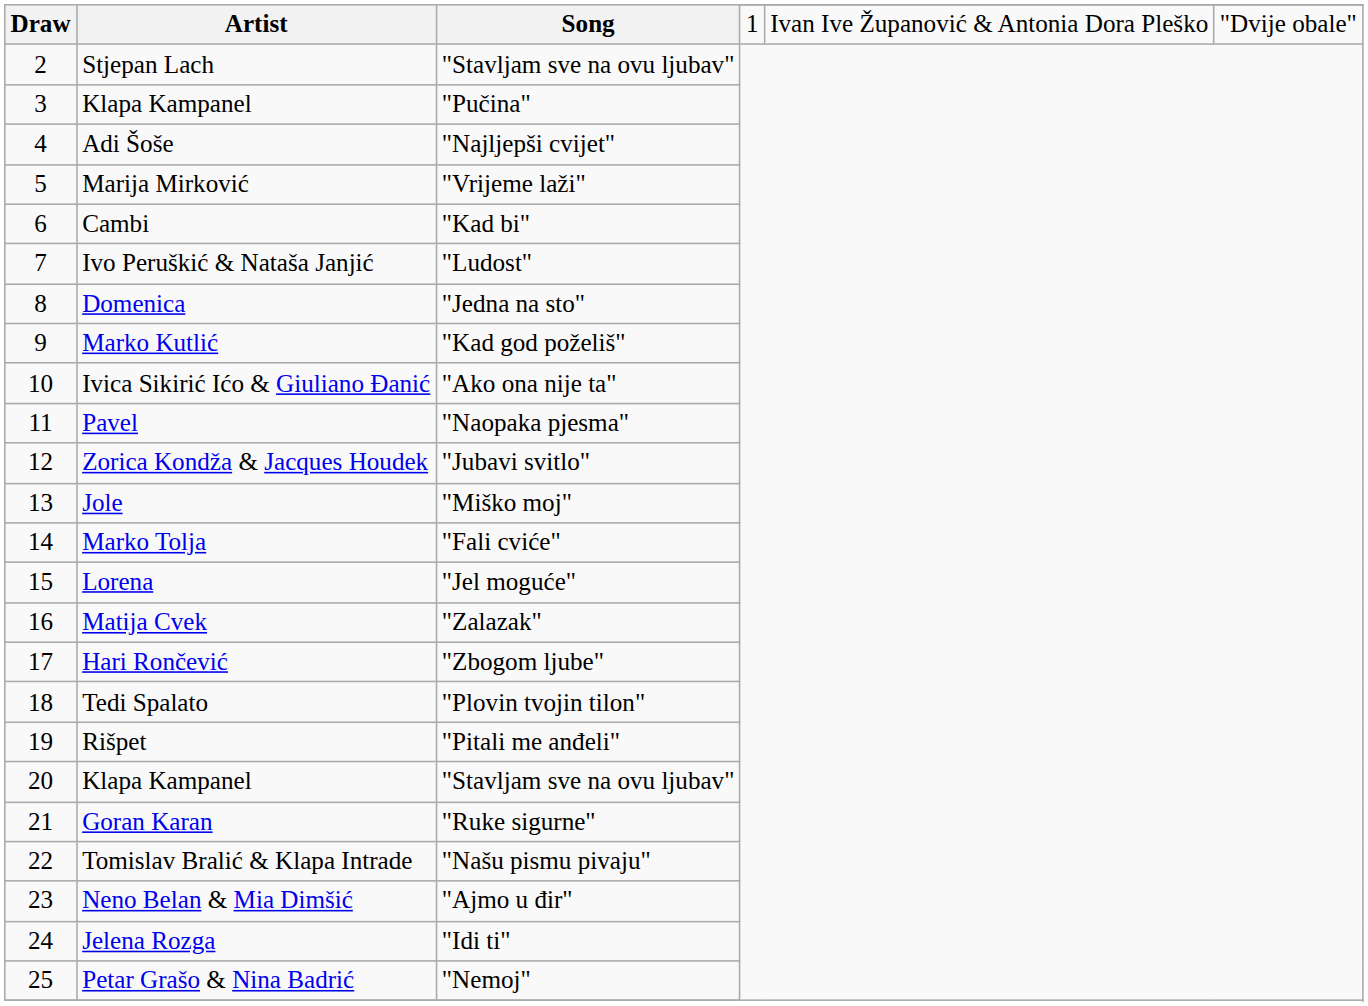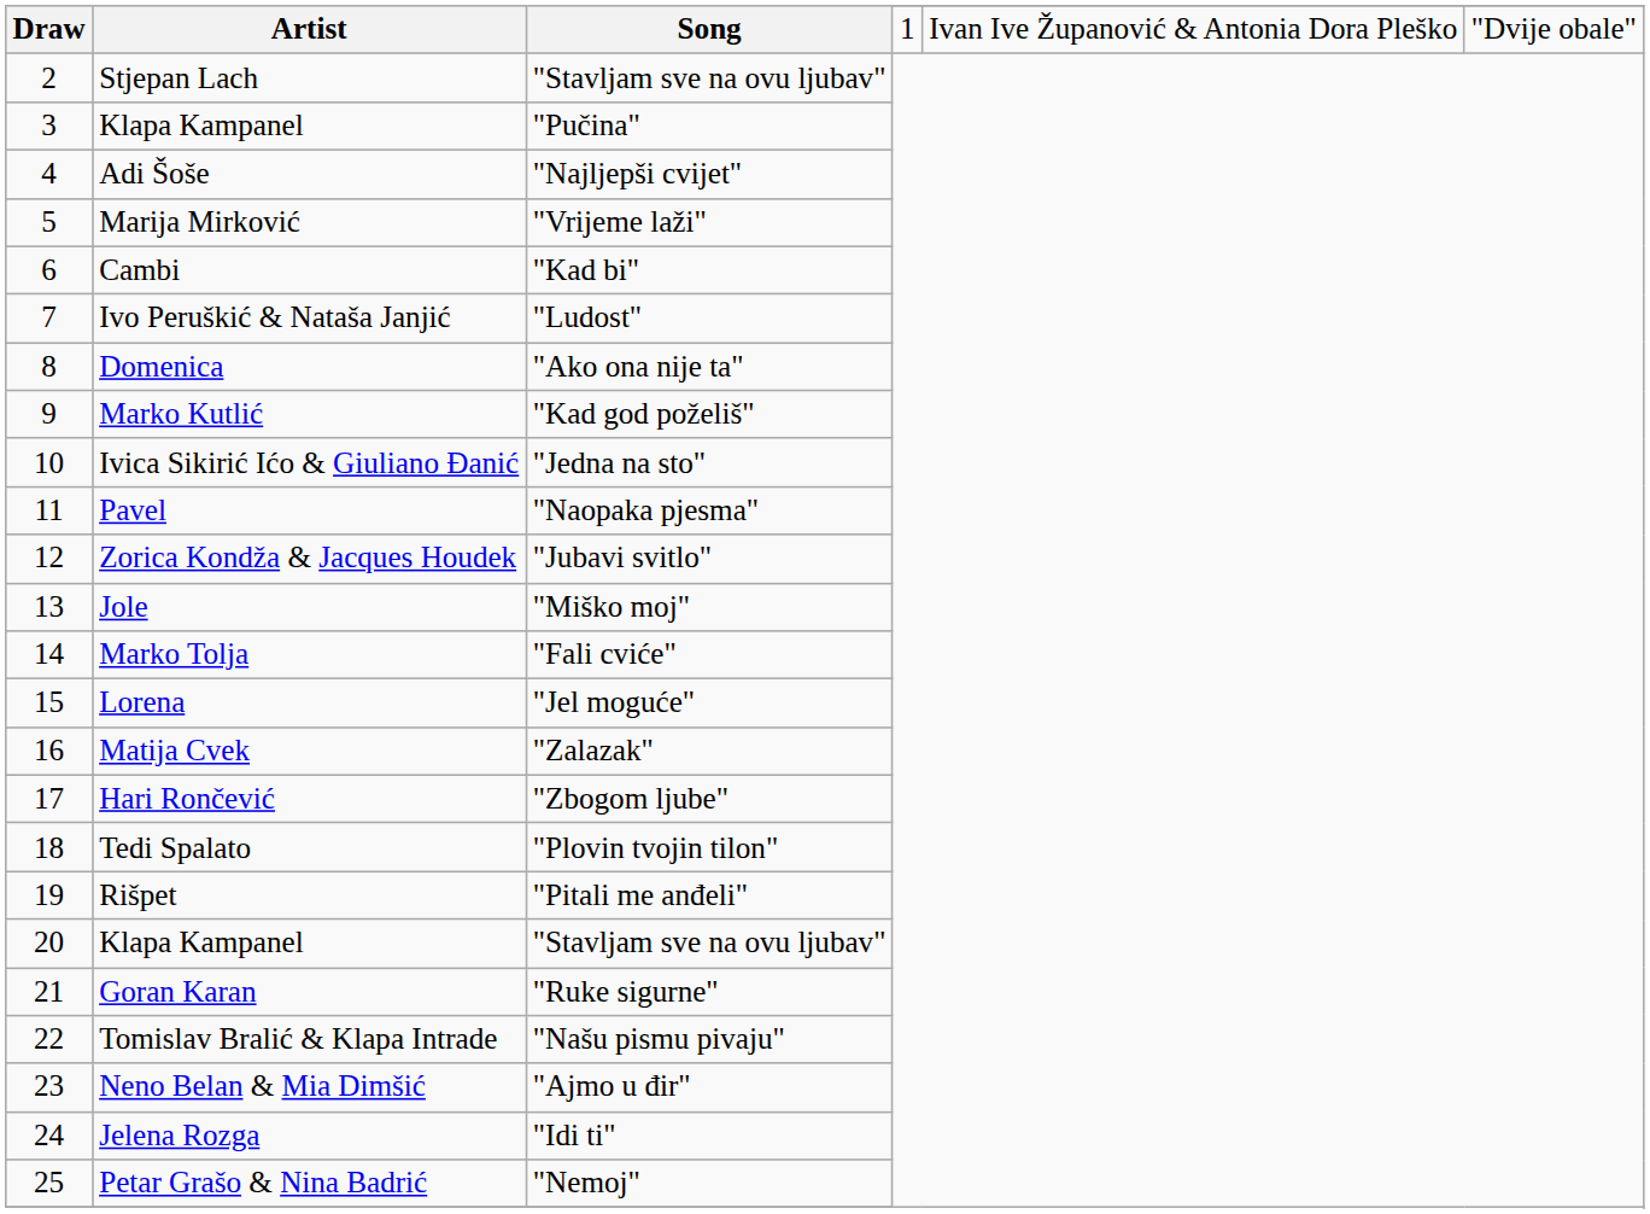Domenica | Song: "Jedna na sto" -> "Ako ona nije ta"
Ivica Sikirić Ićo & Giuliano Đanić | Song: "Ako ona nije ta" -> "Jedna na sto"
